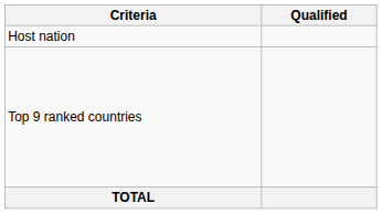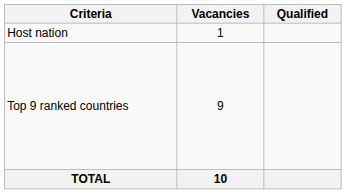+ column: Vacancies | 1 | 9 | 10
